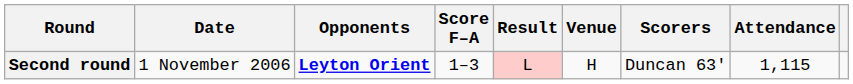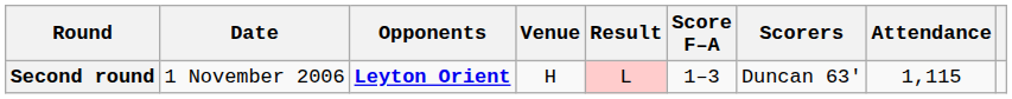columns swapped: Venue <-> Score F–A
